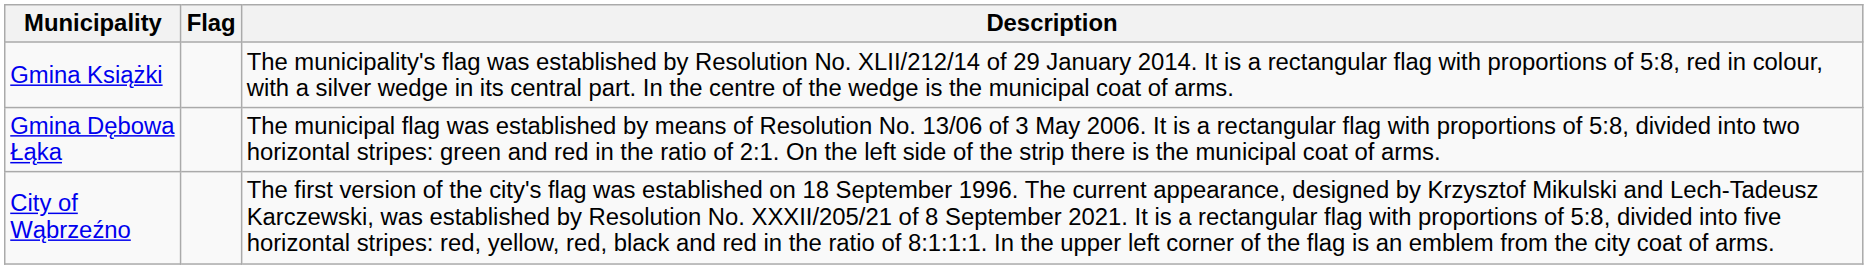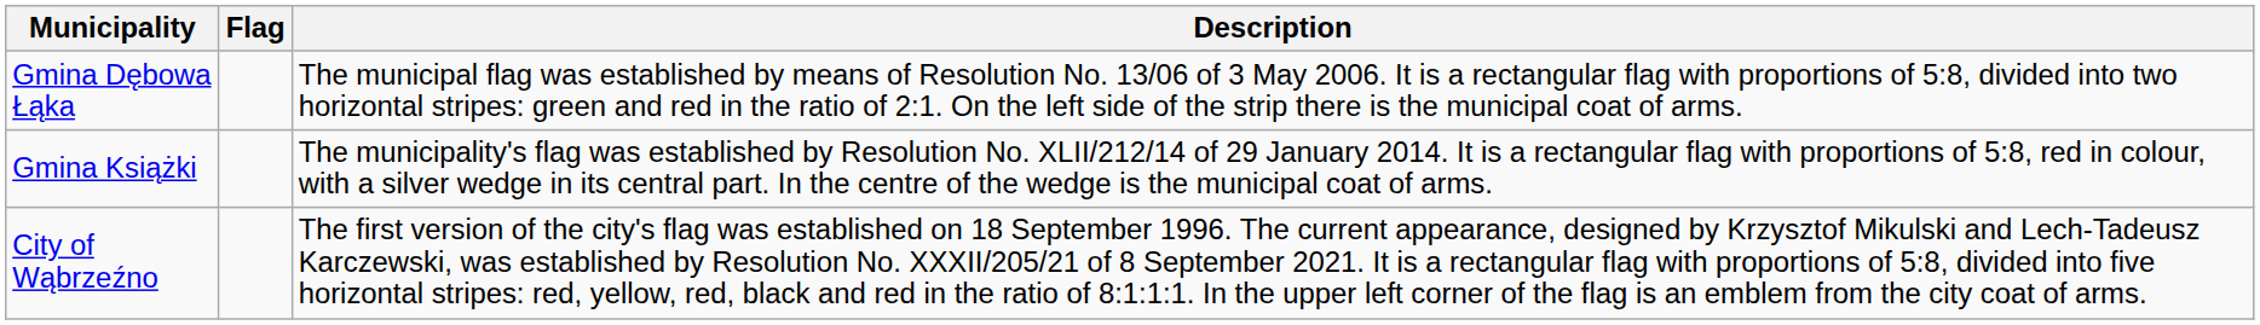rows swapped: Gmina Dębowa Łąka <-> Gmina Książki
